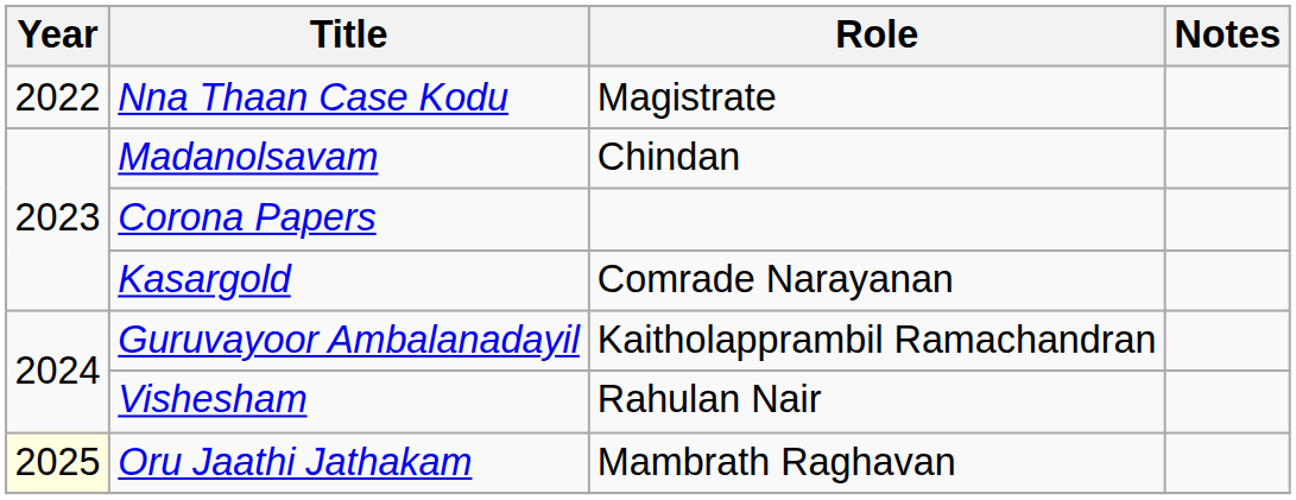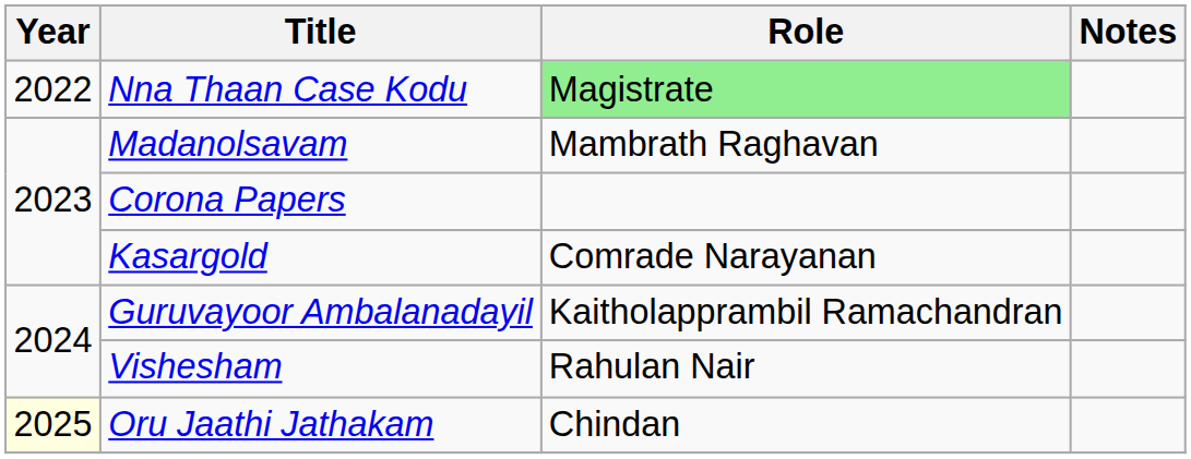Nna Thaan Case Kodu | Role: no background -> lightgreen background
Madanolsavam | Role: Chindan -> Mambrath Raghavan
Oru Jaathi Jathakam | Role: Mambrath Raghavan -> Chindan
